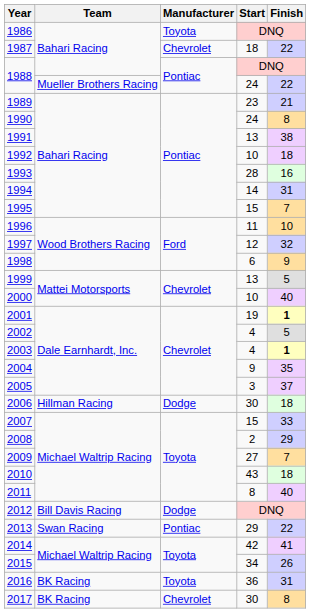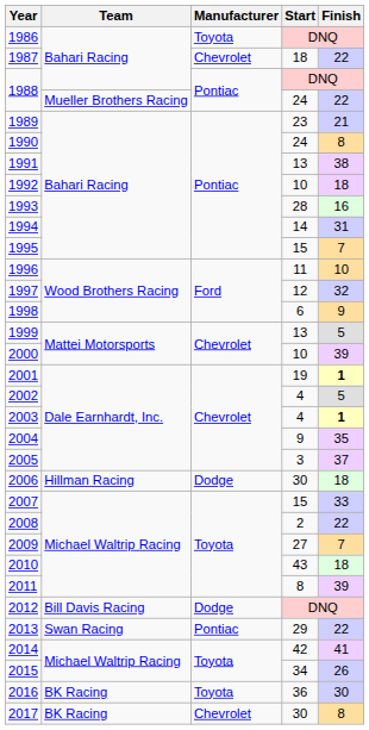2000 | Finish: 40 -> 39
2008 | Finish: 29 -> 22
2011 | Finish: 40 -> 39
2016 | Finish: 31 -> 30
